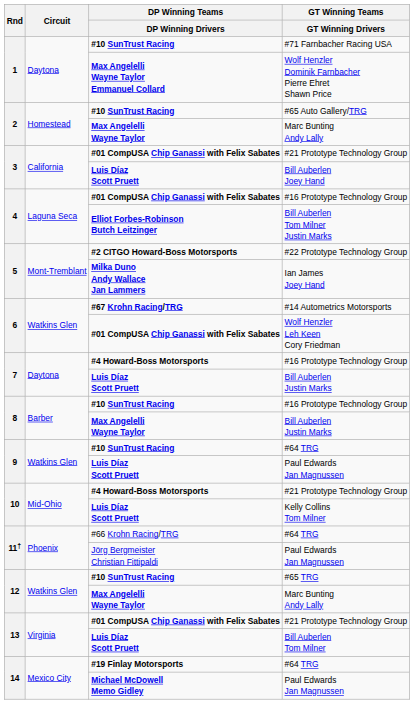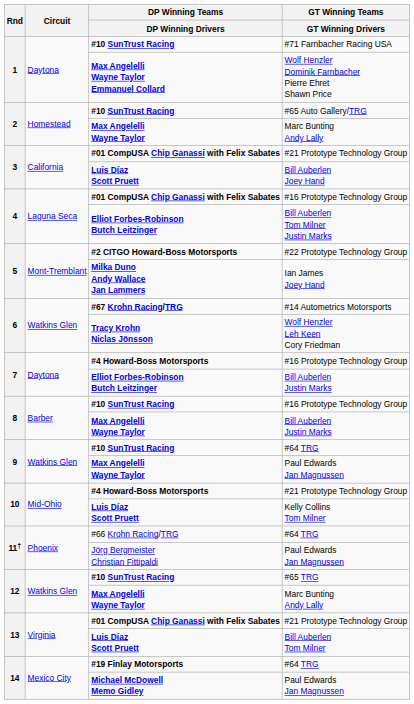Wolf Henzler Leh Keen Cory Friedman | DP Winning Teams / DP Winning Drivers: #01 CompUSA Chip Ganassi with Felix Sabates -> Tracy Krohn Niclas Jönsson
7 / Bill Auberlen Justin Marks | DP Winning Teams / DP Winning Drivers: Luis Díaz Scott Pruett -> Elliot Forbes-Robinson Butch Leitzinger
9 / Paul Edwards Jan Magnussen | DP Winning Teams / DP Winning Drivers: Luis Díaz Scott Pruett -> Max Angelelli Wayne Taylor
